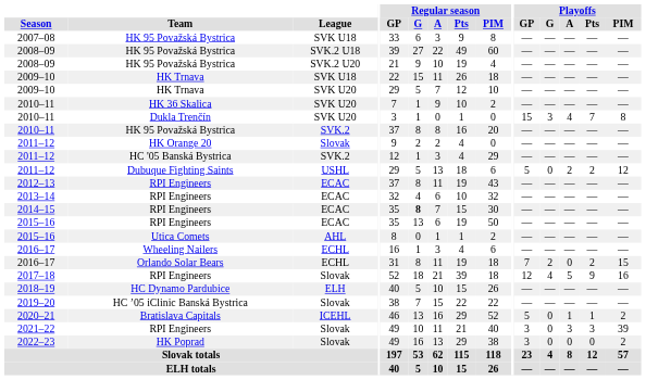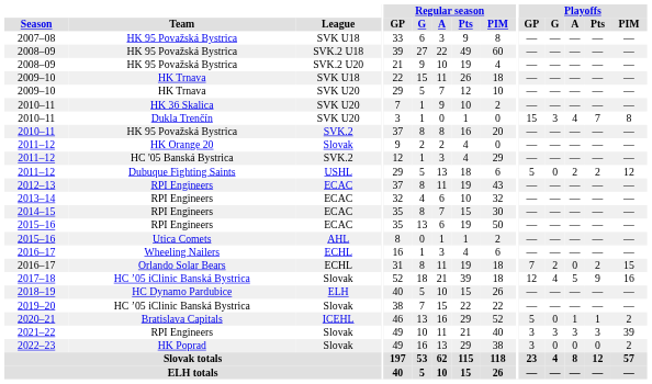2014–15 | Regular season / G: bold -> normal
2017–18 | Team: RPI Engineers -> HC ’05 iClinic Banská Bystrica
2021–22 | Playoffs / G: 0 -> 3
